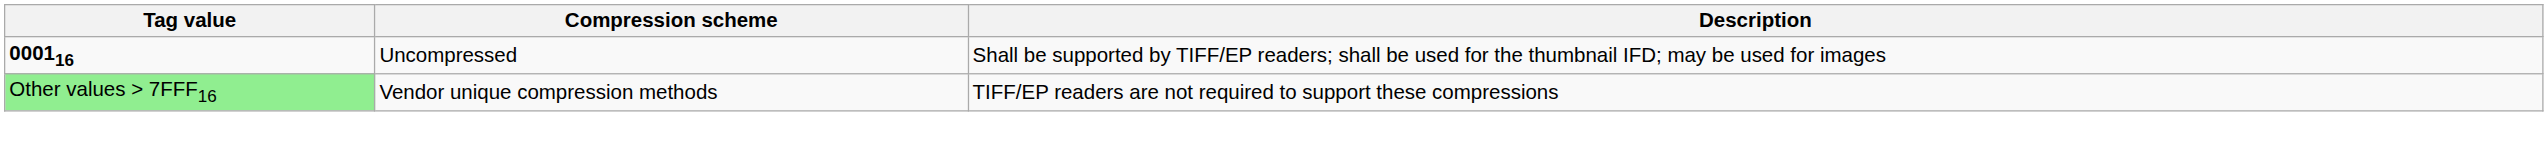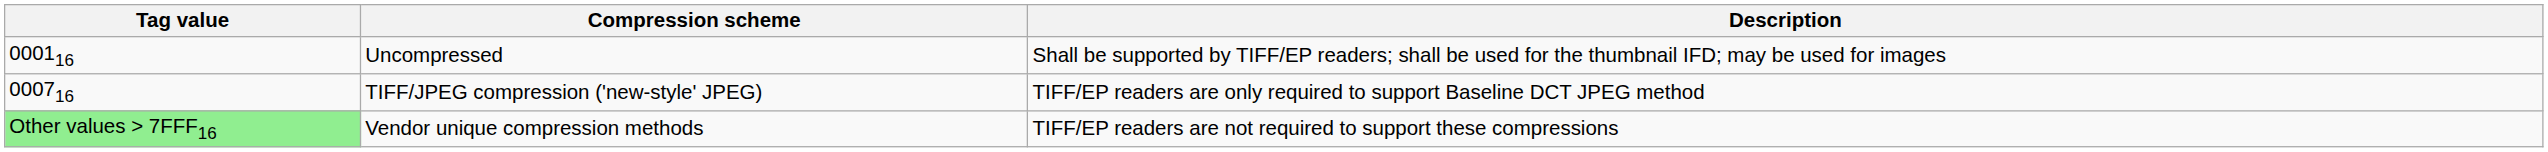Uncompressed | Tag value: bold -> normal
+ row: 000716 | TIFF/JPEG compression ('new-style' JPEG) | TIFF/EP readers are only required to support Baseline DCT JPEG method
